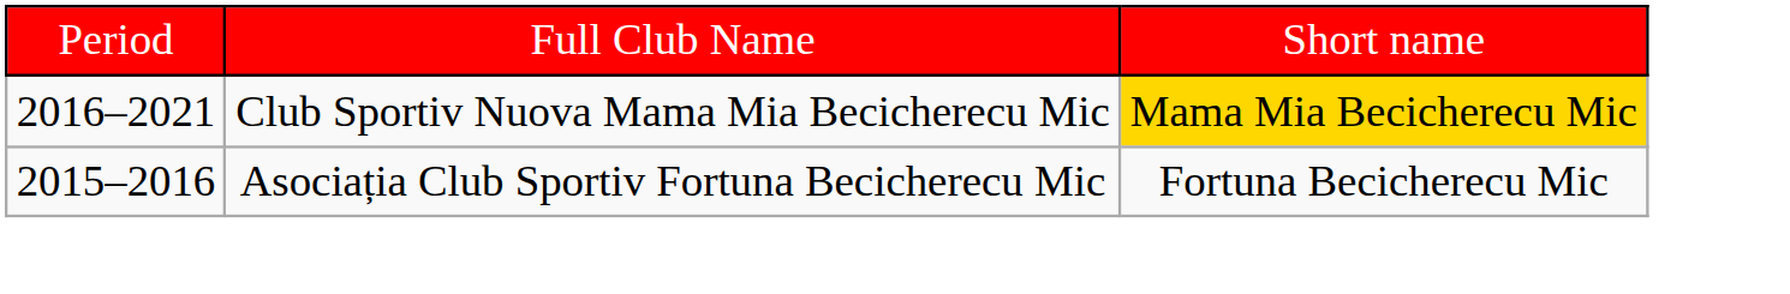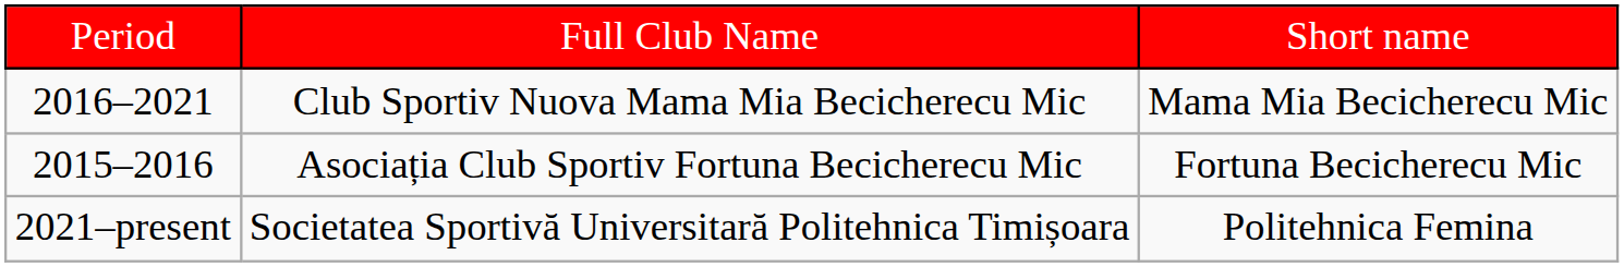Club Sportiv Nuova Mama Mia Becicherecu Mic | column 3: gold background -> no background
+ row: 2021–present | Societatea Sportivă Universitară Politehnica Timișoara | Politehnica Femina
